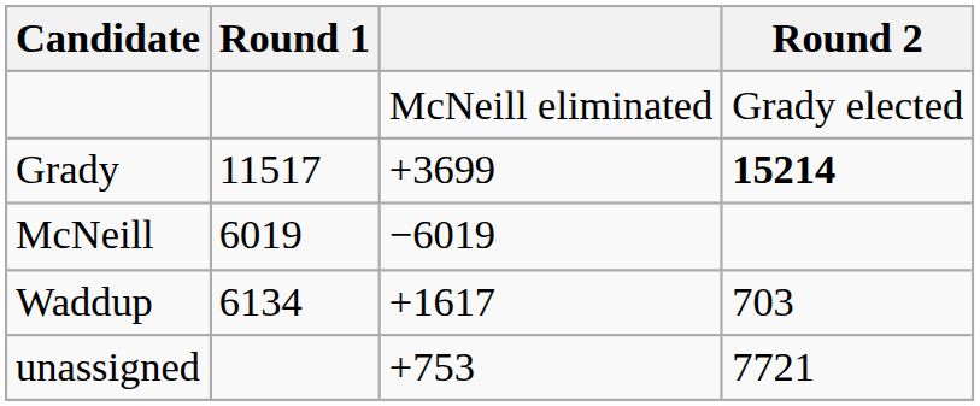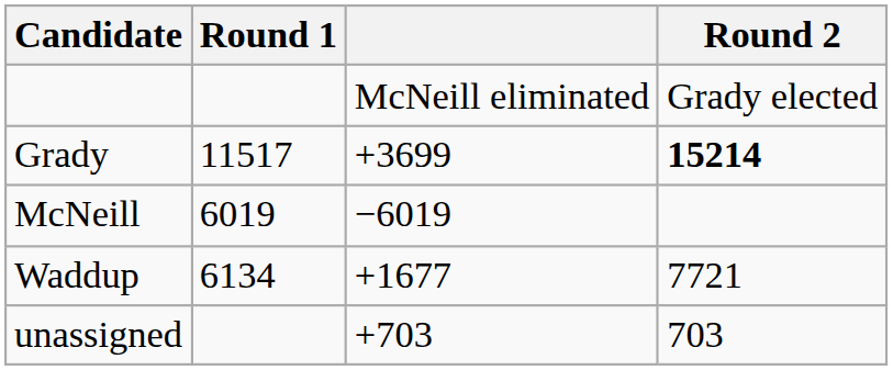Waddup | column 3: +1617 -> +1677
Waddup | Round 2: 703 -> 7721
unassigned | column 3: +753 -> +703
unassigned | Round 2: 7721 -> 703
